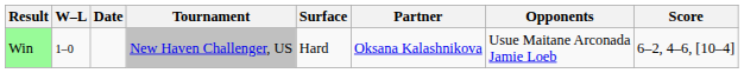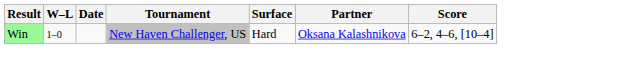- column: Opponents | Usue Maitane Arconada Jamie Loeb
